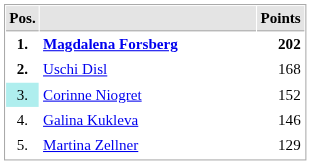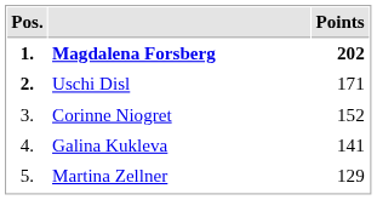Uschi Disl | Points: 168 -> 171
Corinne Niogret | Pos.: paleturquoise background -> no background
Galina Kukleva | Points: 146 -> 141
